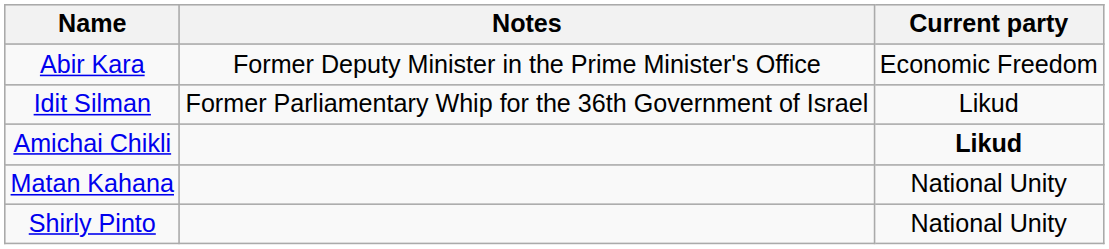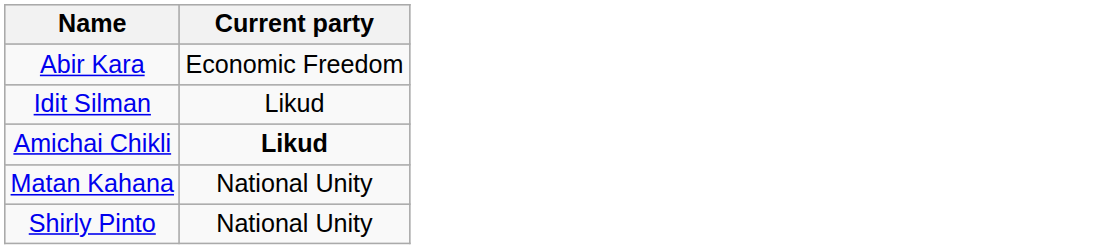- column: Notes | Former Deputy Minister in the Prime Minister's Office | Former Parliamentary Whip for the 36th Government of Israel
